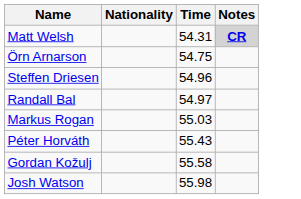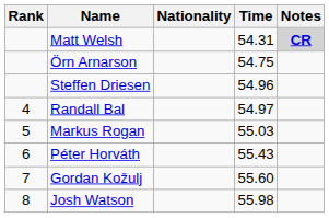+ column: Rank | 4 | 5 | 6 | 7 | 8
Gordan Kožulj | Time: 55.58 -> 55.60
